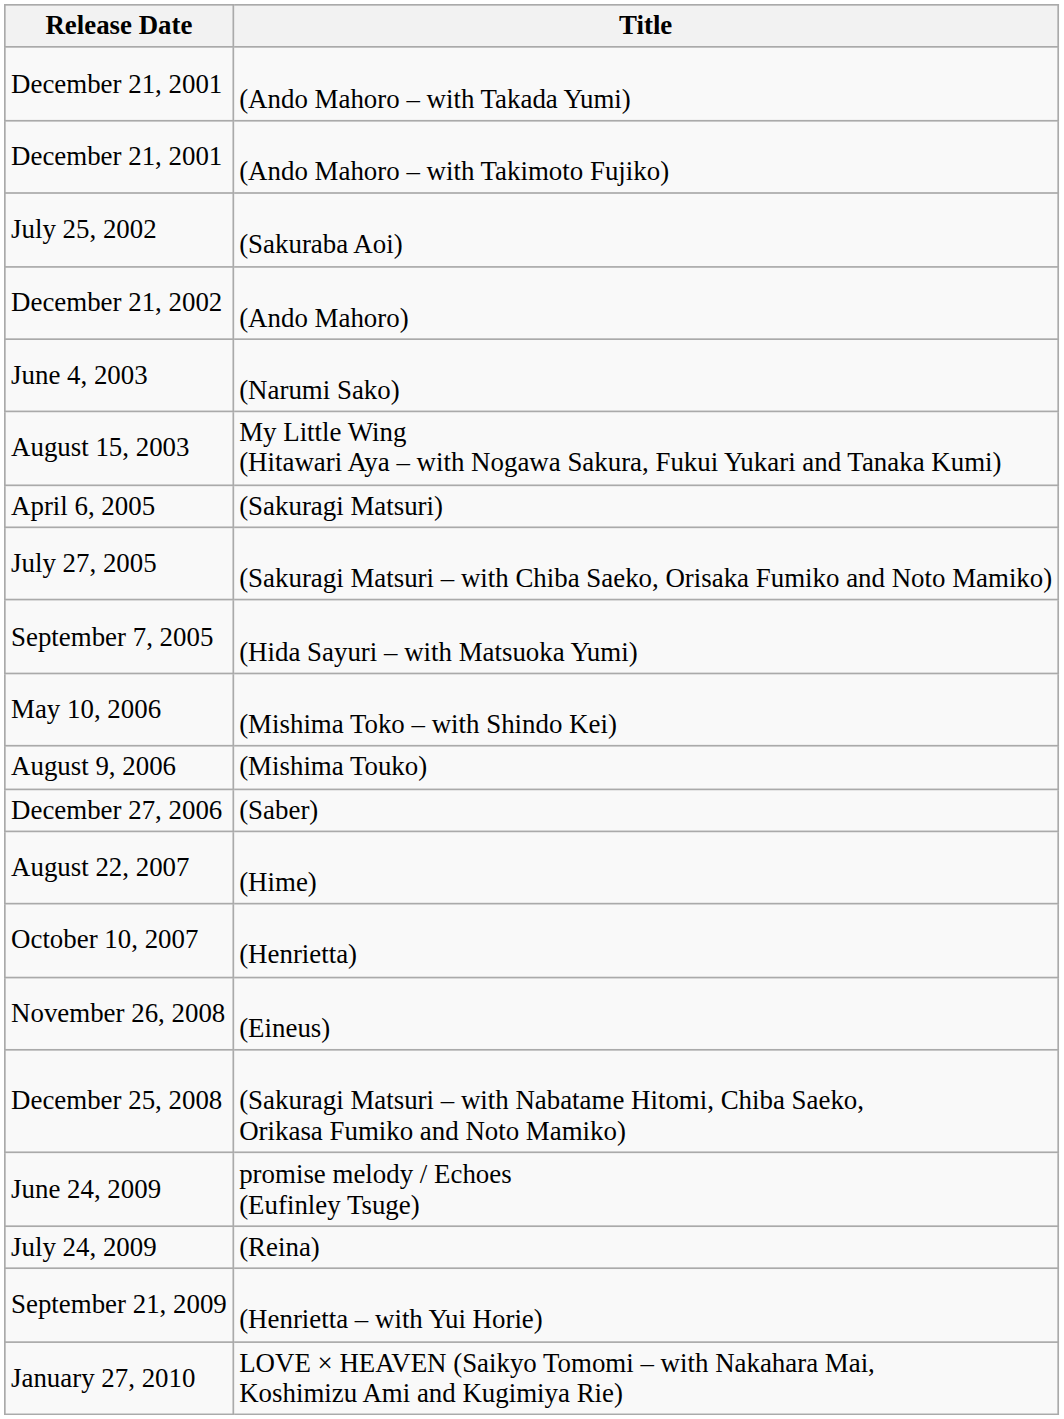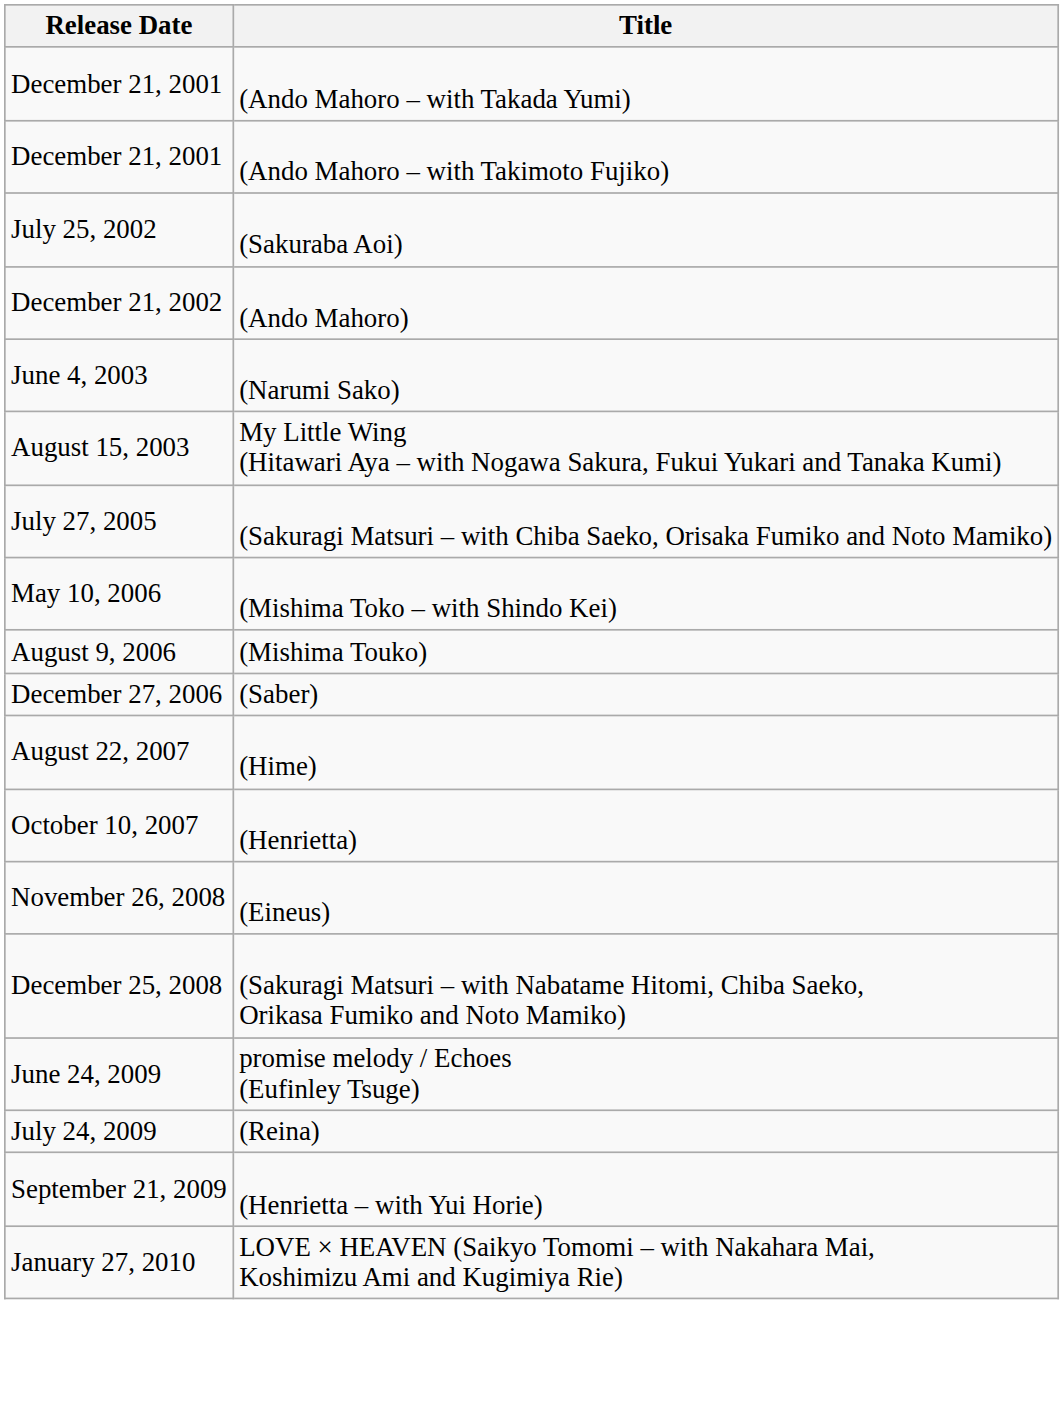- row: April 6, 2005 | (Sakuragi Matsuri)
- row: September 7, 2005 | (Hida Sayuri – with Matsuoka Yumi)
